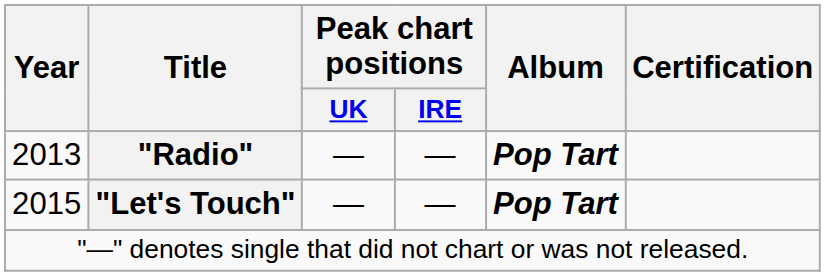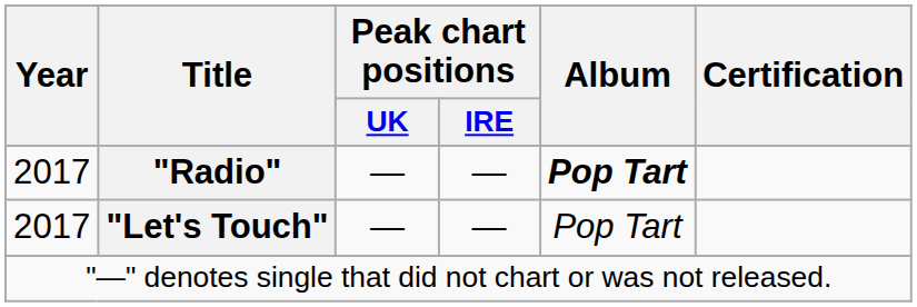"Radio" | Year: 2013 -> 2017
"Let's Touch" | Year: 2015 -> 2017
"Let's Touch" | Album: bold -> normal
